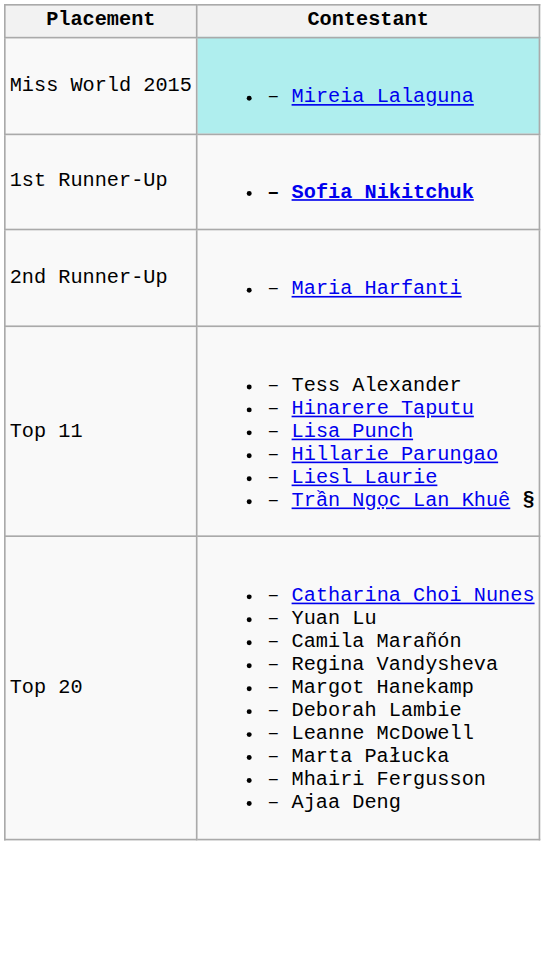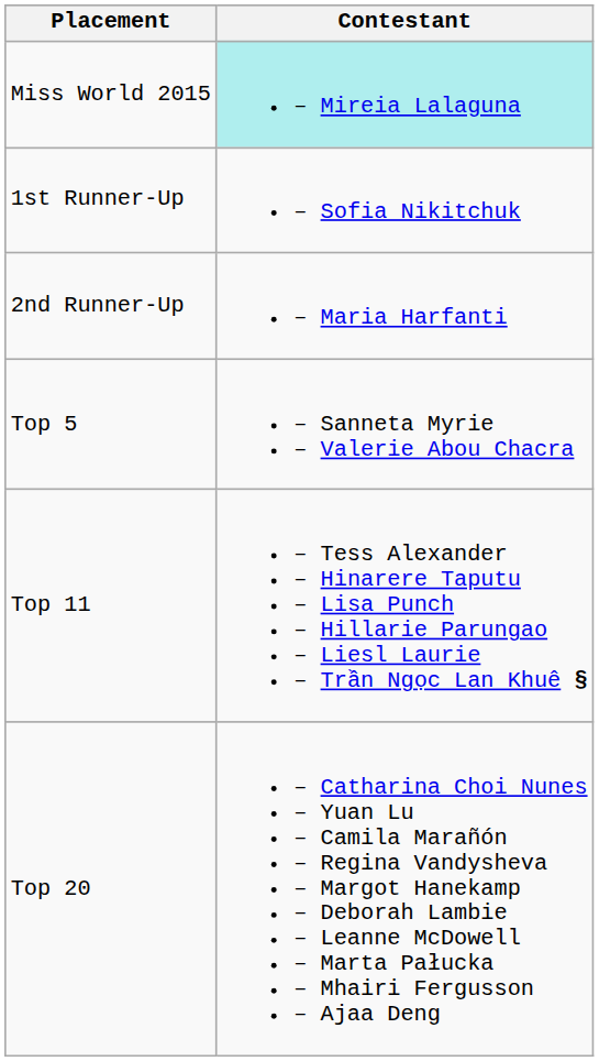1st Runner-Up | Contestant: bold -> normal
+ row: Top 5 | – Sanneta Myrie – Valerie Abou Chacra
